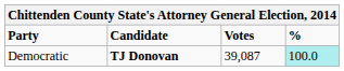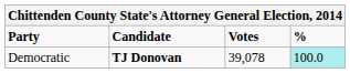Democratic | Votes: 39,087 -> 39,078
